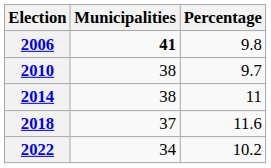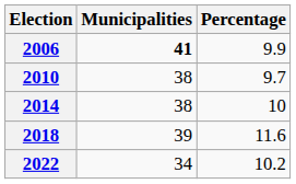2006 | Percentage: 9.8 -> 9.9
2014 | Percentage: 11 -> 10
2018 | Municipalities: 37 -> 39
